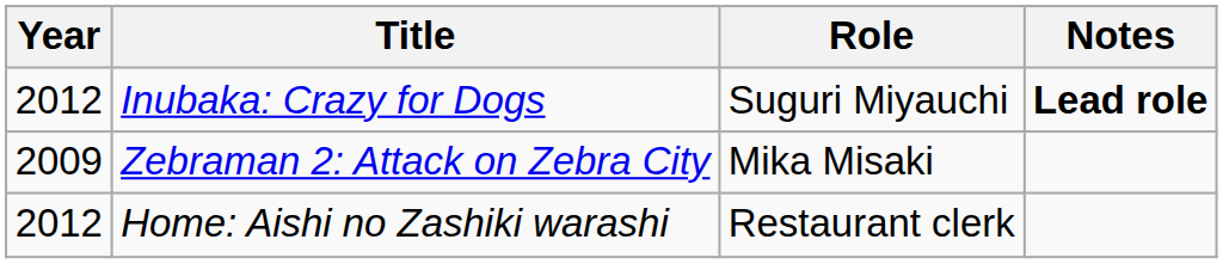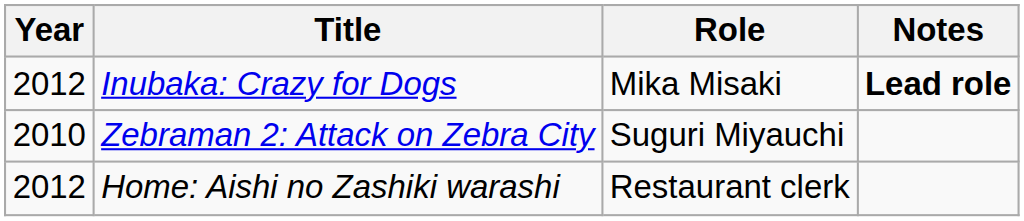Inubaka: Crazy for Dogs | Role: Suguri Miyauchi -> Mika Misaki
Zebraman 2: Attack on Zebra City | Year: 2009 -> 2010
Zebraman 2: Attack on Zebra City | Role: Mika Misaki -> Suguri Miyauchi
